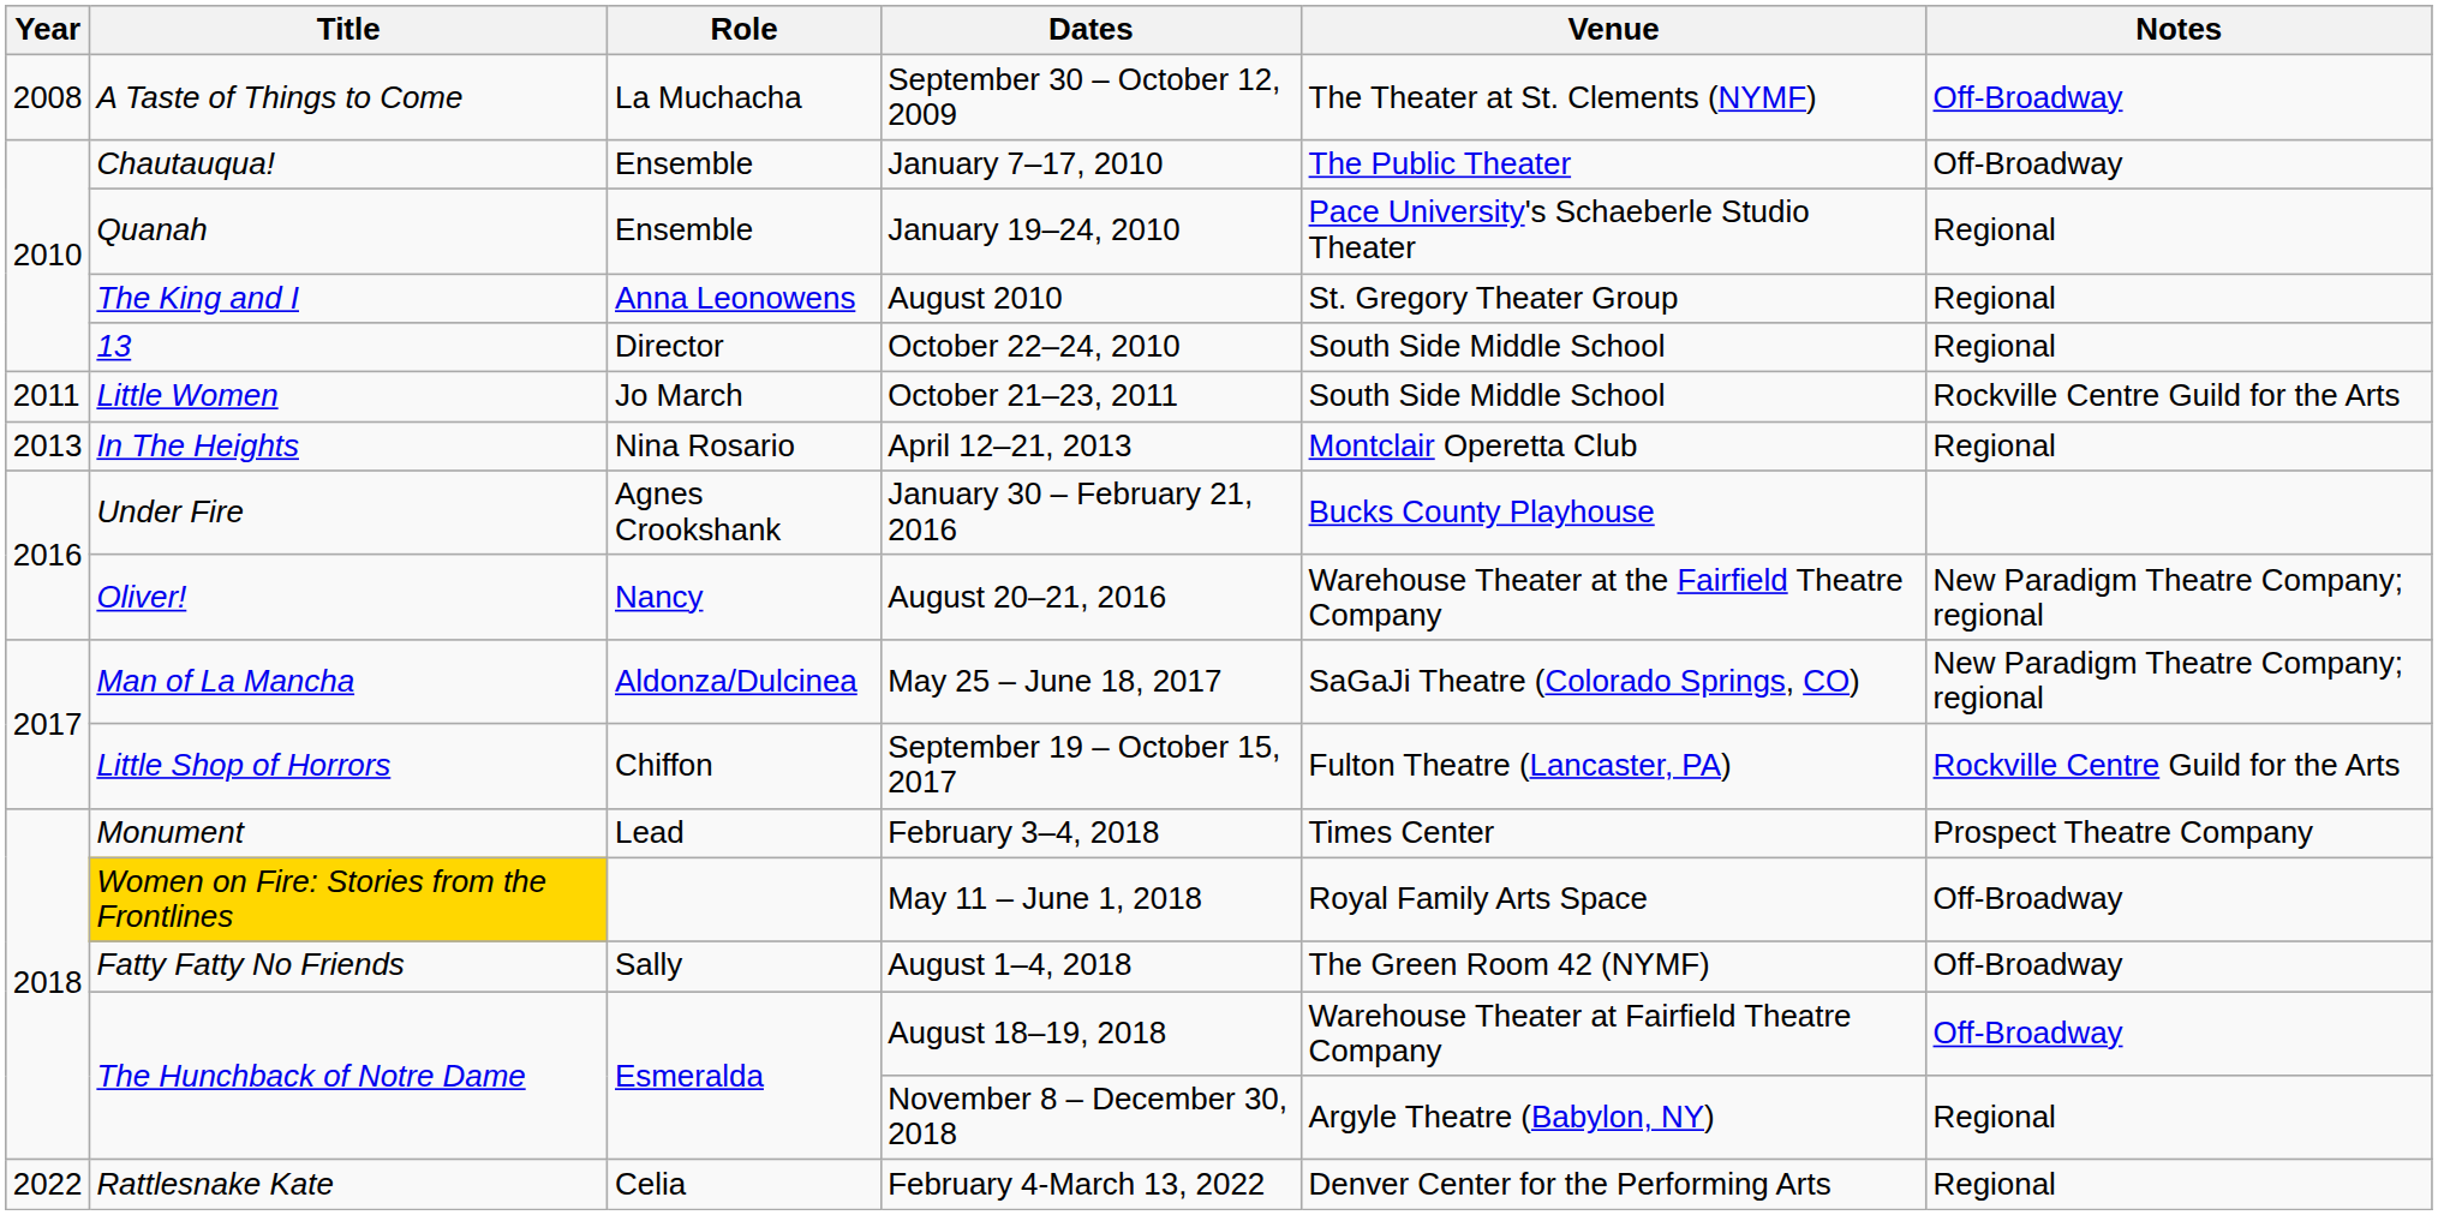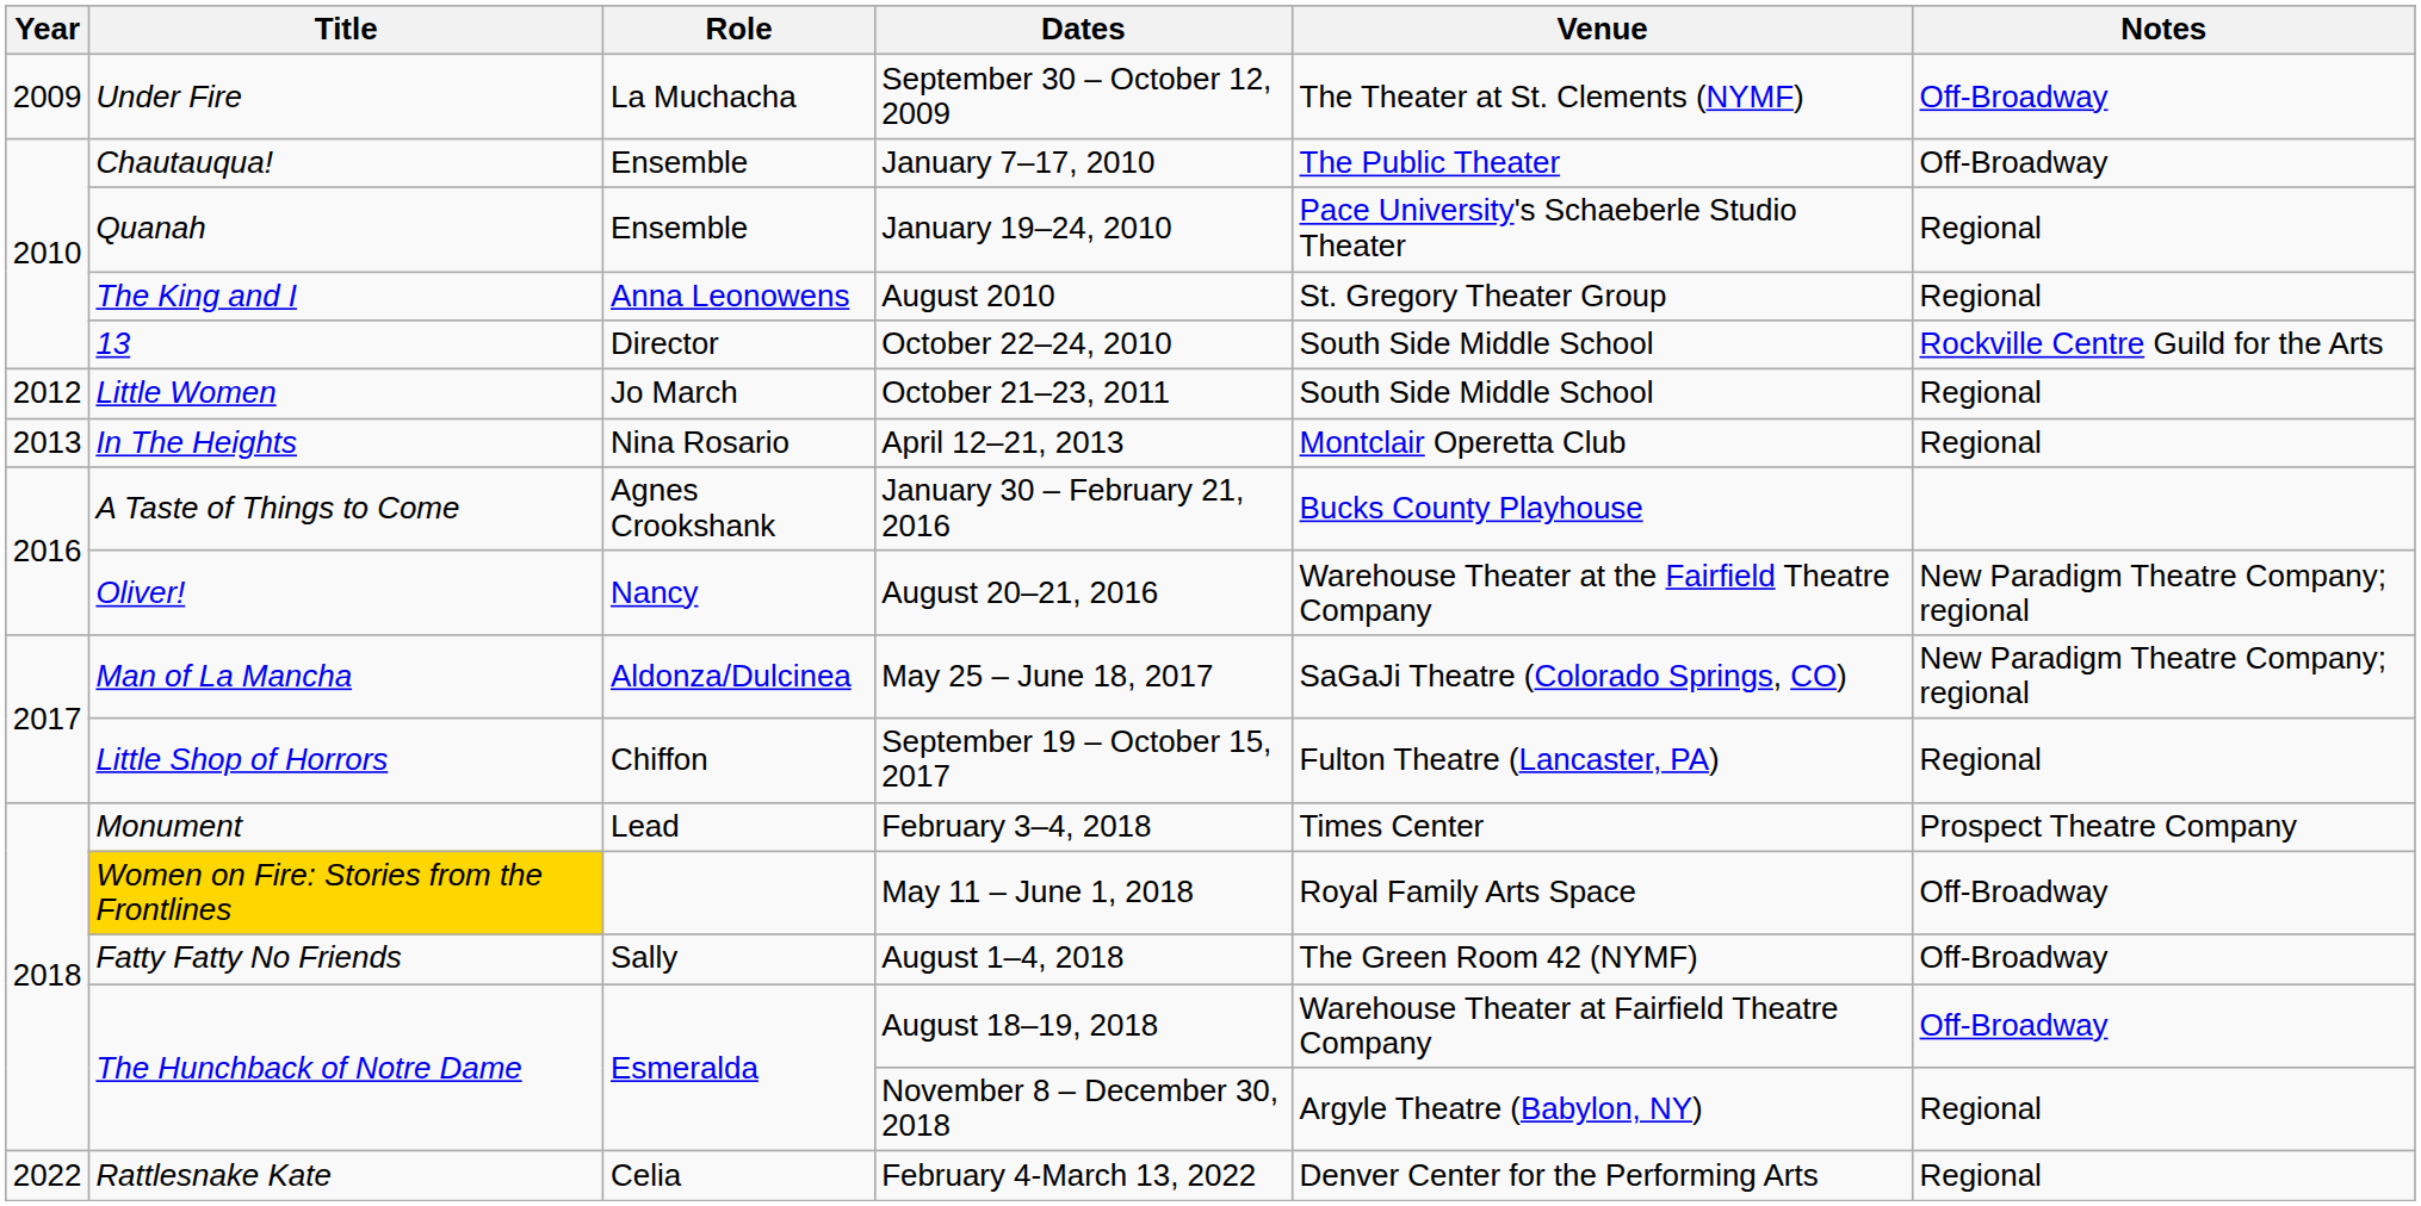September 30 – October 12, 2009 | Year: 2008 -> 2009
September 30 – October 12, 2009 | Title: A Taste of Things to Come -> Under Fire
October 22–24, 2010 | Notes: Regional -> Rockville Centre Guild for the Arts
October 21–23, 2011 | Year: 2011 -> 2012
October 21–23, 2011 | Notes: Rockville Centre Guild for the Arts -> Regional
January 30 – February 21, 2016 | Title: Under Fire -> A Taste of Things to Come
September 19 – October 15, 2017 | Notes: Rockville Centre Guild for the Arts -> Regional
